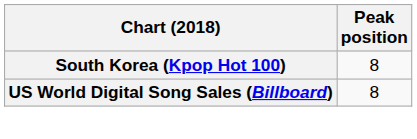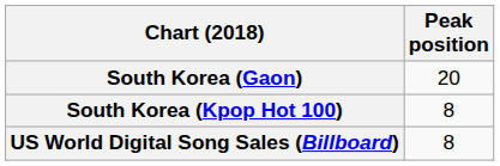+ row: South Korea (Gaon) | 20
